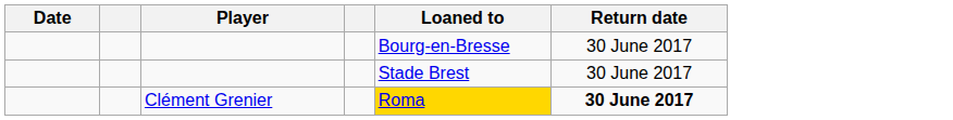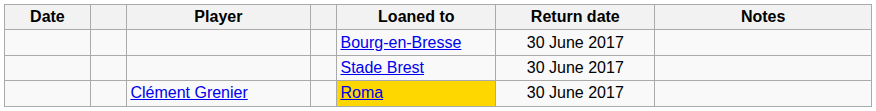+ column: Notes
Clément Grenier | Return date: bold -> normal
